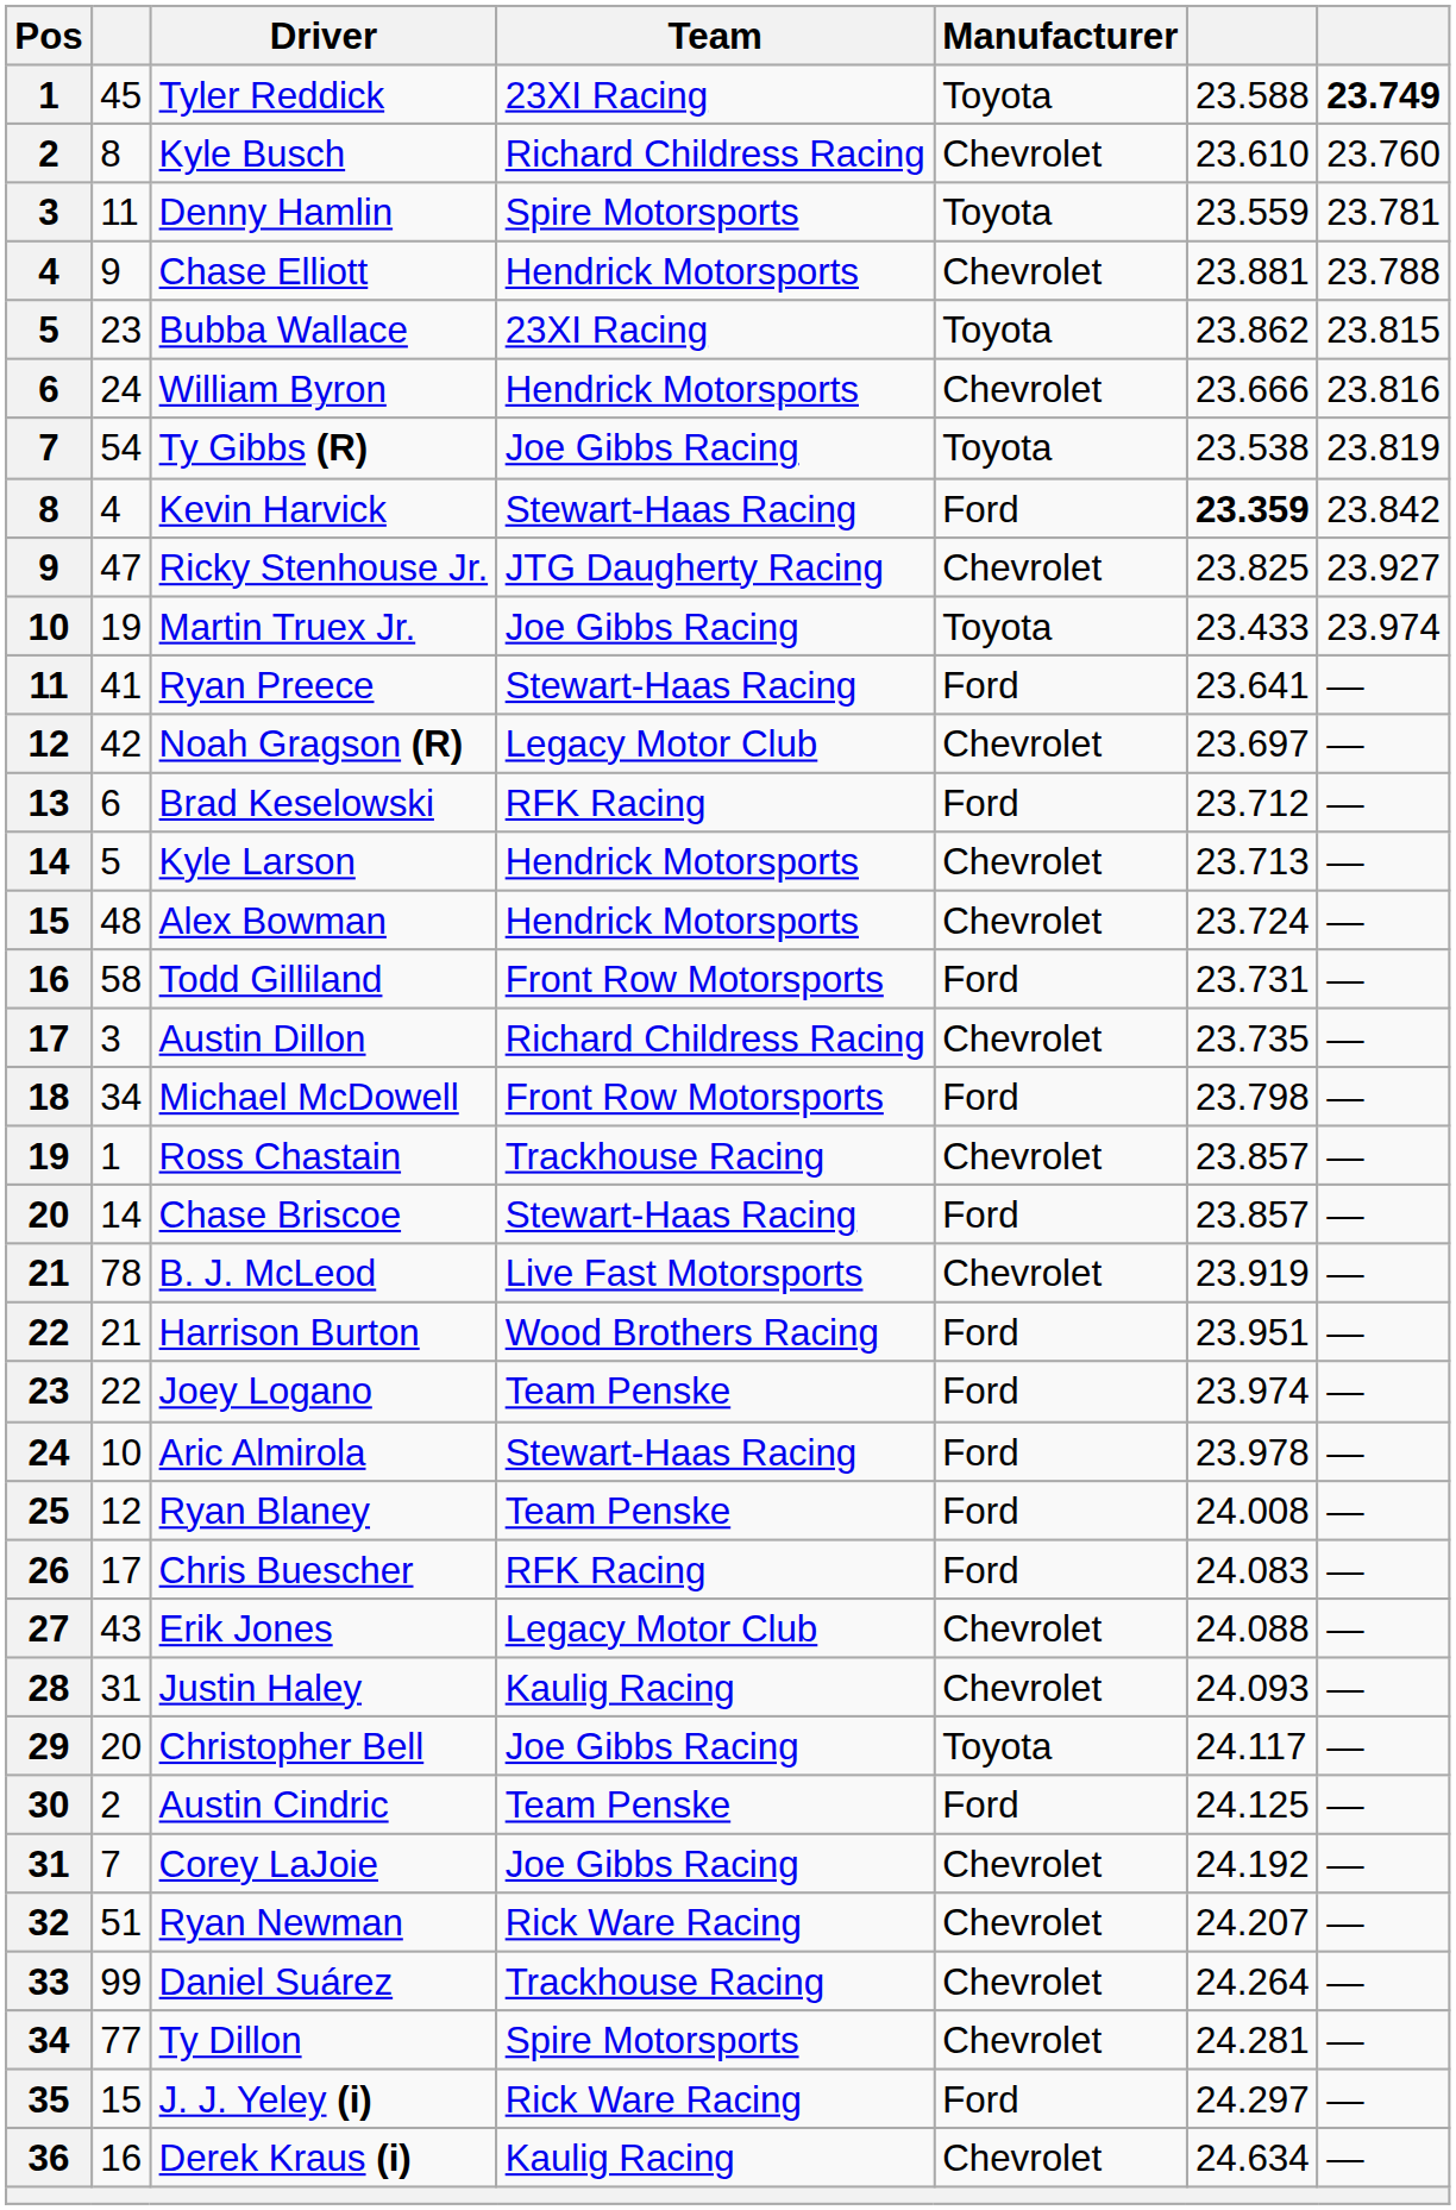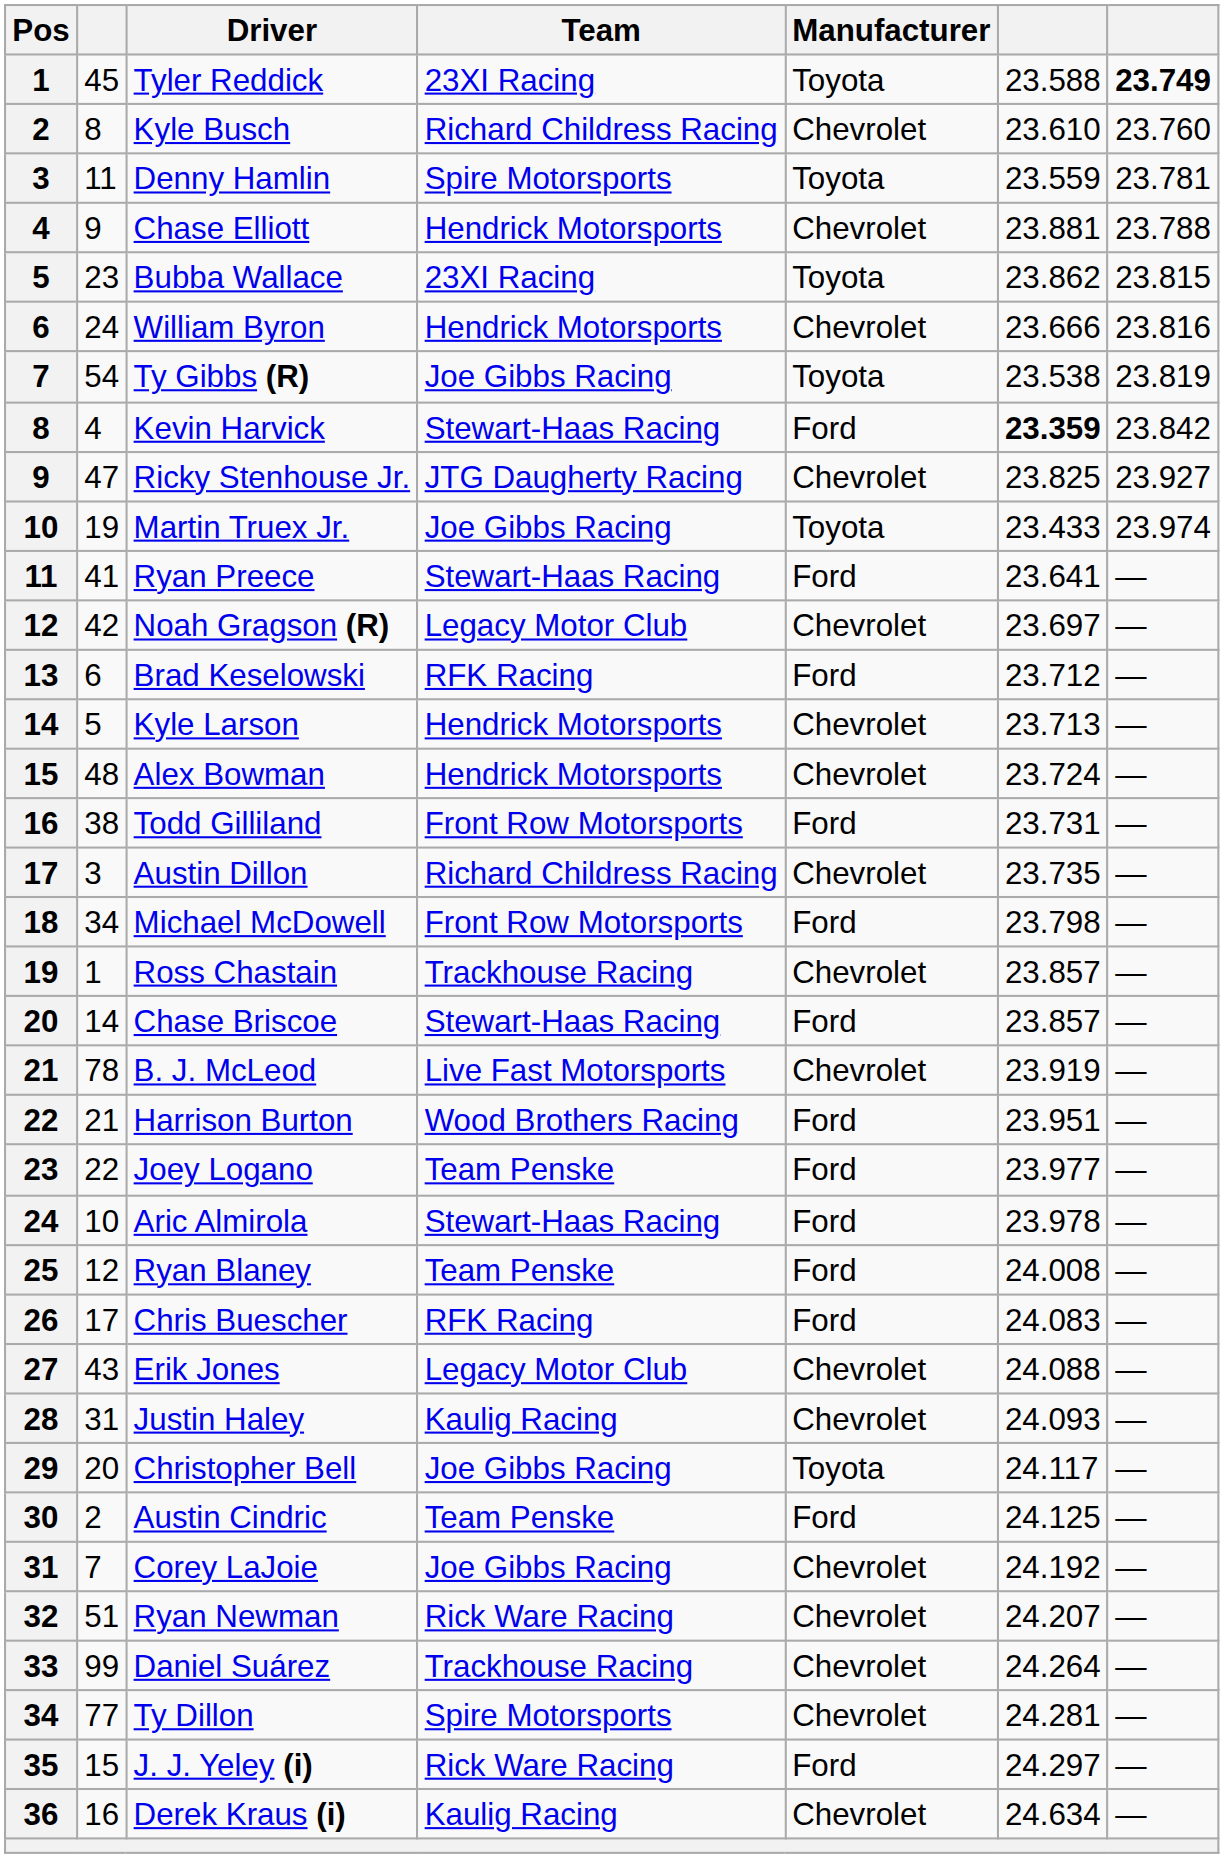Todd Gilliland | column 2: 58 -> 38
Joey Logano | column 6: 23.974 -> 23.977
